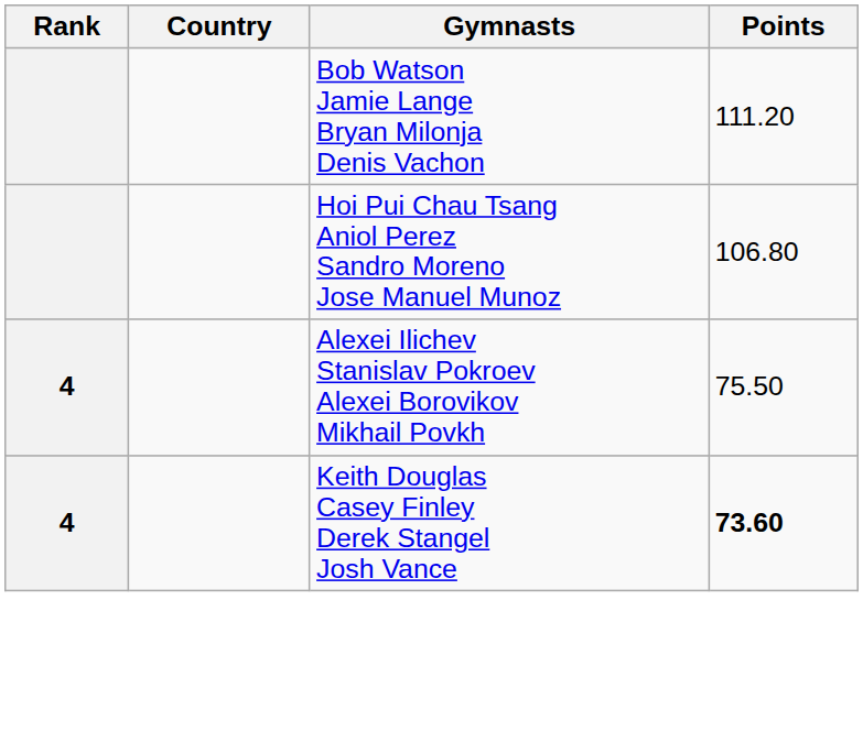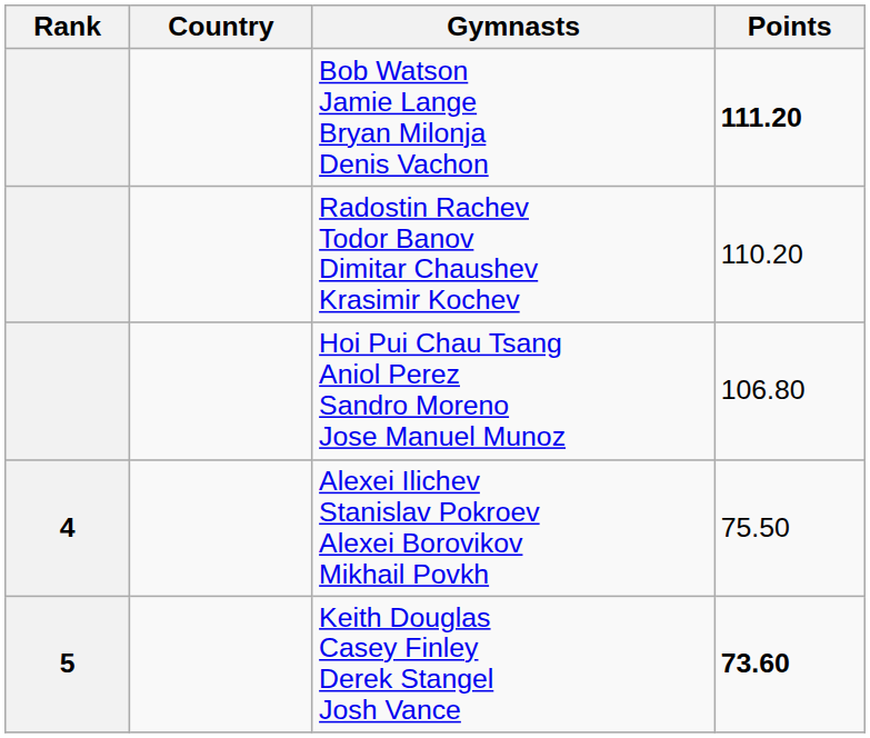Bob Watson Jamie Lange Bryan Milonja Denis Vachon | Points: normal -> bold
+ row: Radostin Rachev Todor Banov Dimitar Chaushev Krasimir Kochev | 110.20
Keith Douglas Casey Finley Derek Stangel Josh Vance | Rank: 4 -> 5
